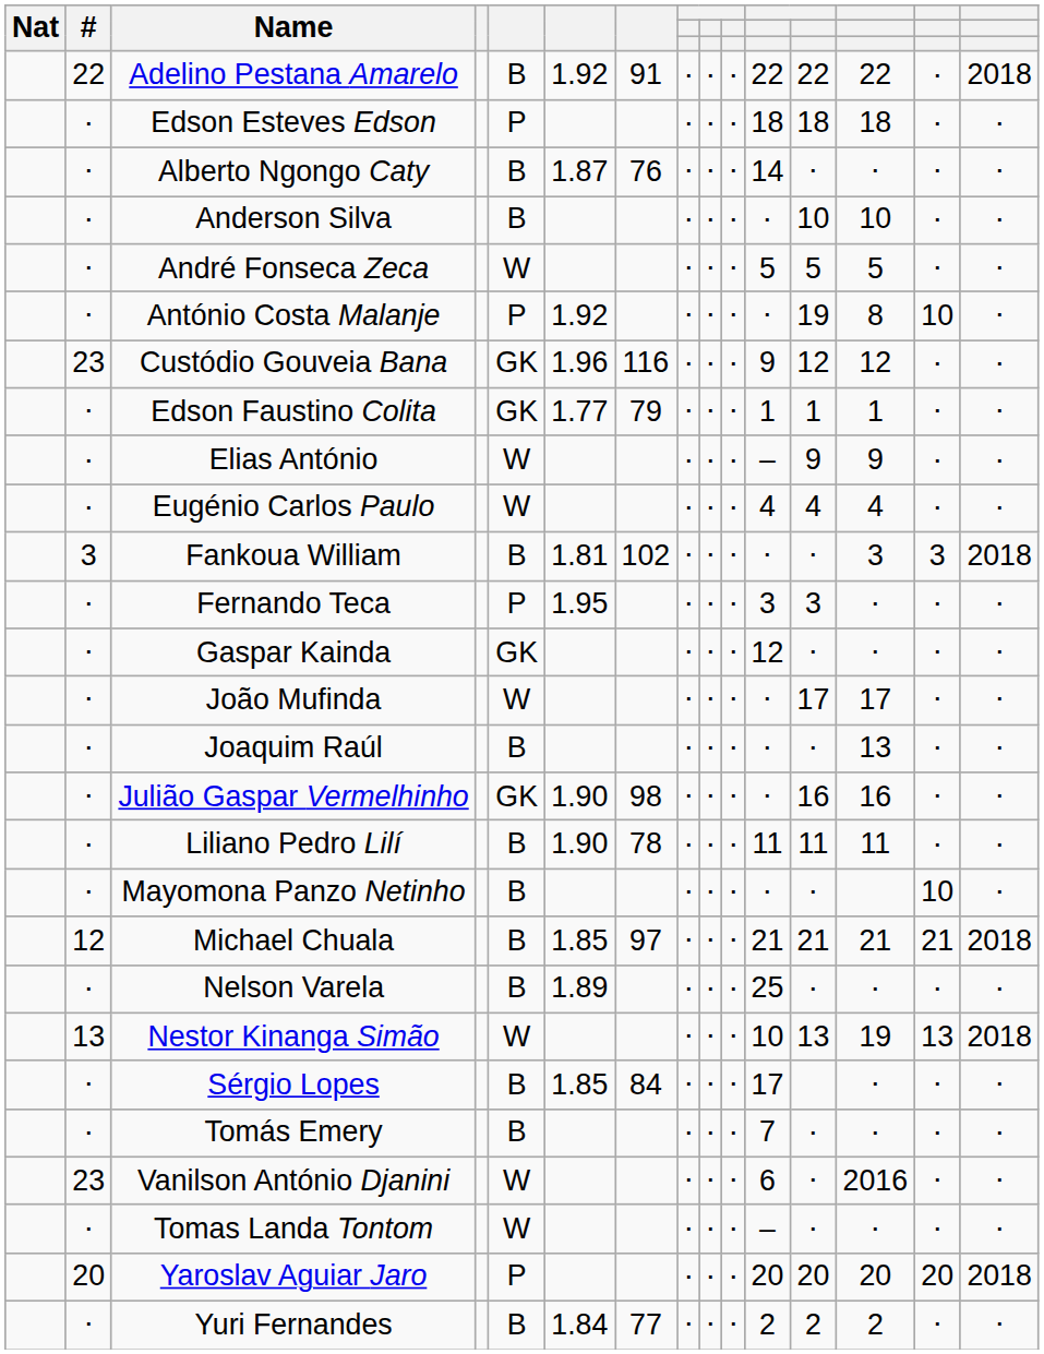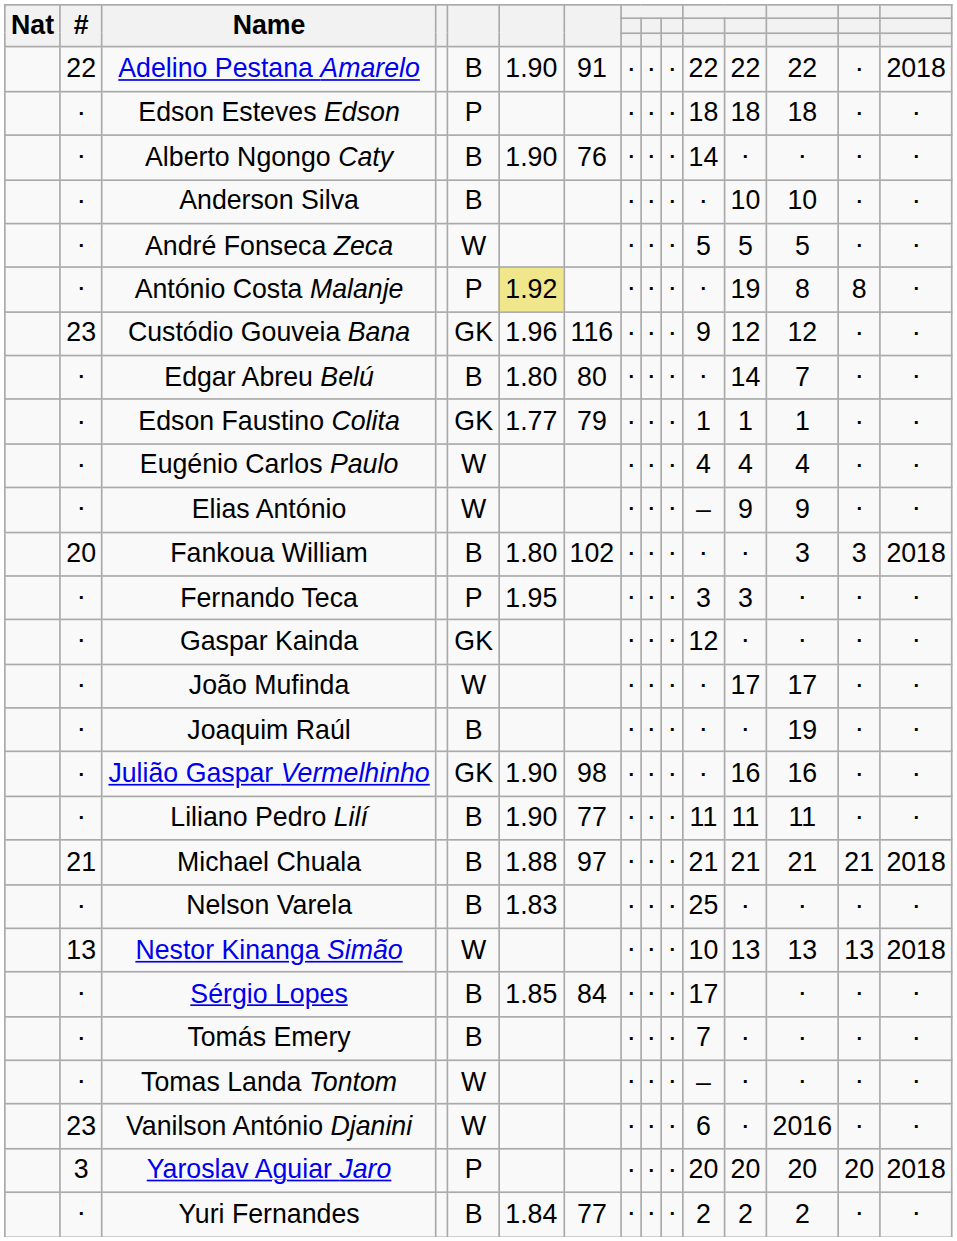Adelino Pestana Amarelo | column 6: 1.92 -> 1.90
Alberto Ngongo Caty | column 6: 1.87 -> 1.90
António Costa Malanje | column 6: no background -> khaki background
António Costa Malanje | column 14: 10 -> 8
+ row: ⋅ | Edgar Abreu Belú | B | 1.80 | 80 | ⋅ | ⋅ | ⋅ | ⋅ | 14 | 7 | ⋅ | ⋅
rows swapped: Elias António <-> Eugénio Carlos Paulo
Fankoua William | #: 3 -> 20
Fankoua William | column 6: 1.81 -> 1.80
Joaquim Raúl | column 13: 13 -> 19
Liliano Pedro Lilí | column 7: 78 -> 77
- row: ⋅ | Mayomona Panzo Netinho | B | ⋅ | ⋅ | ⋅ | ⋅ | ⋅ | 10 | ⋅
Michael Chuala | #: 12 -> 21
Michael Chuala | column 6: 1.85 -> 1.88
Nelson Varela | column 6: 1.89 -> 1.83
Nestor Kinanga Simão | column 13: 19 -> 13
rows swapped: Tomas Landa Tontom <-> Vanilson António Djanini
Yaroslav Aguiar Jaro | #: 20 -> 3
